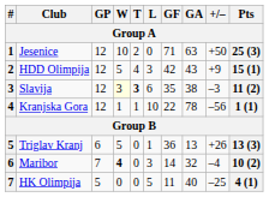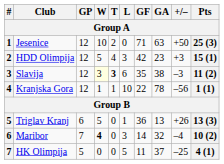HDD Olimpija | GA: 43 -> 23
HDD Olimpija | +/–: +9 -> +3
HK Olimpija | GA: 40 -> 37
